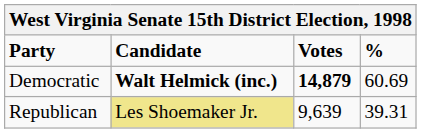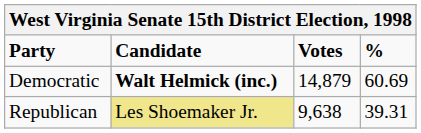Democratic | Votes: bold -> normal
Republican | Votes: 9,639 -> 9,638
